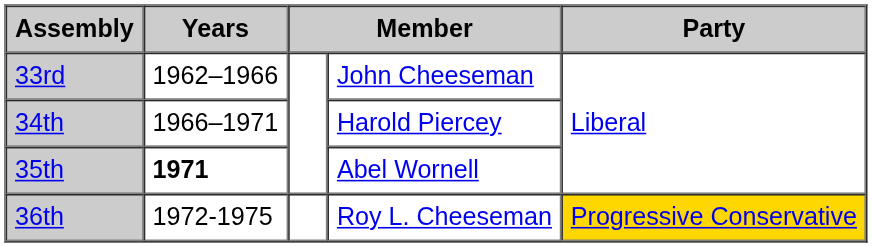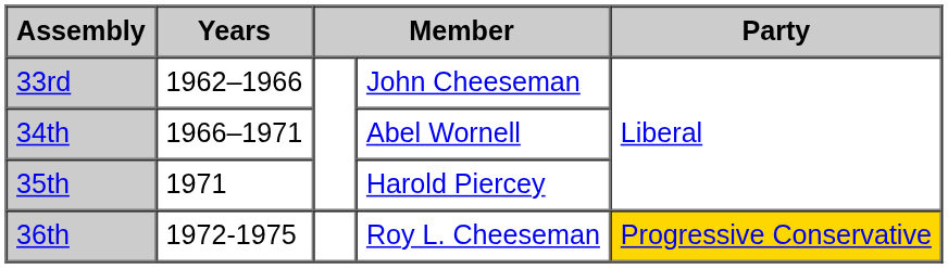34th | column 4: Harold Piercey -> Abel Wornell
35th | Years: bold -> normal
35th | column 4: Abel Wornell -> Harold Piercey
